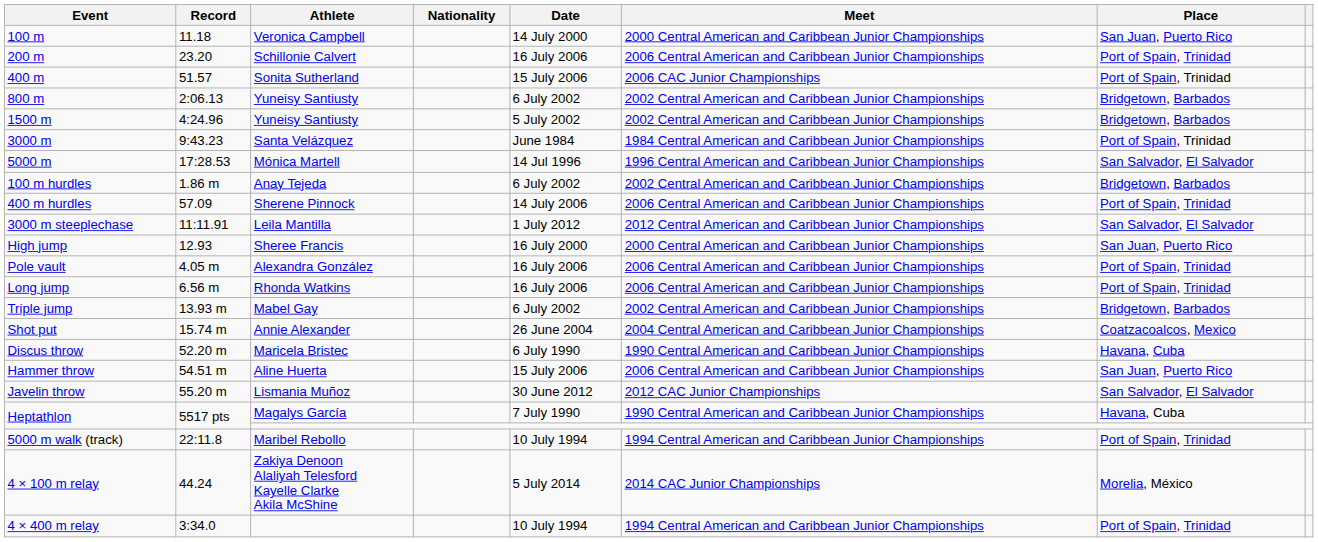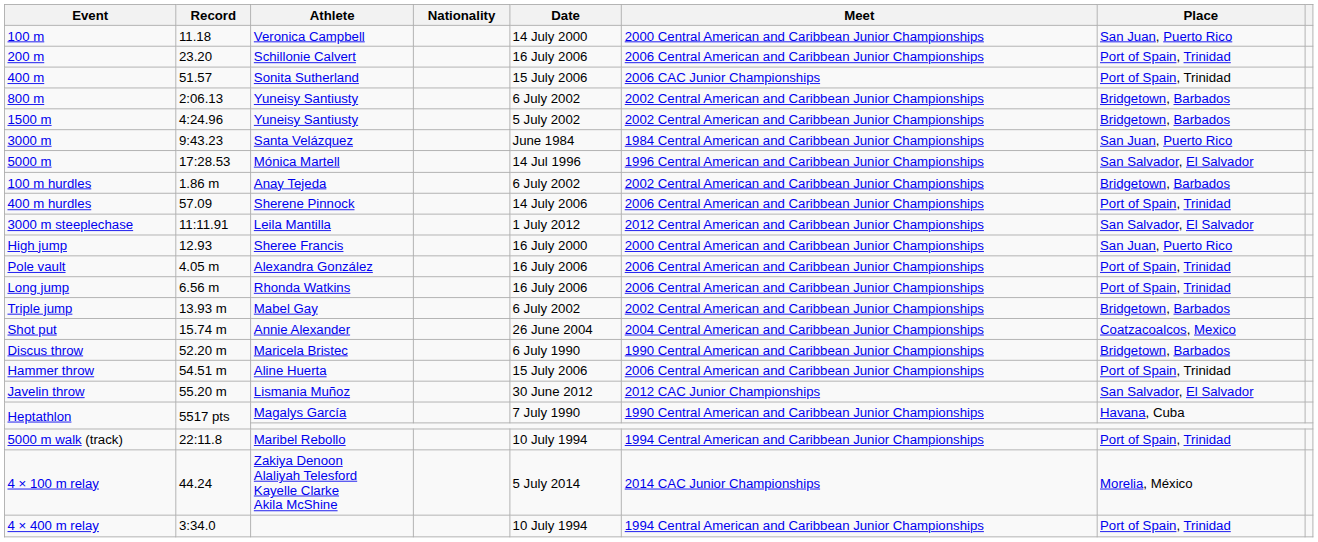3000 m | Place: Port of Spain, Trinidad -> San Juan, Puerto Rico
Discus throw | Place: Havana, Cuba -> Bridgetown, Barbados
Hammer throw | Place: San Juan, Puerto Rico -> Port of Spain, Trinidad
